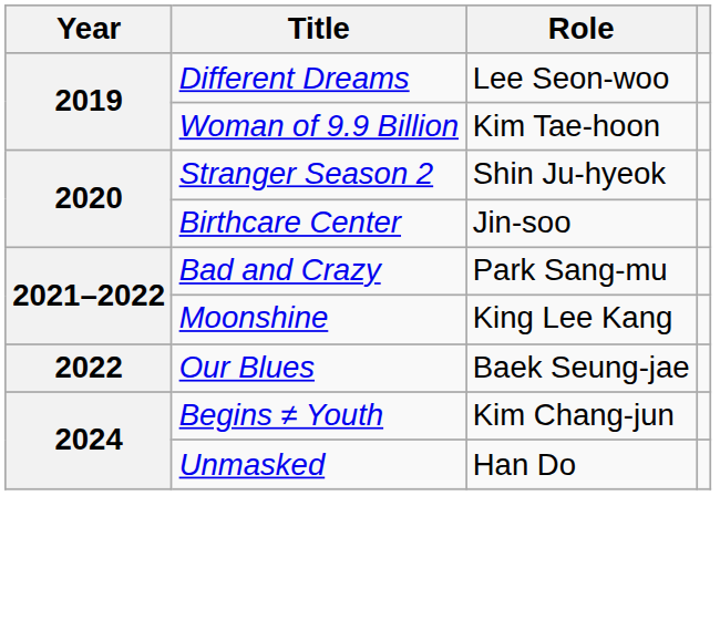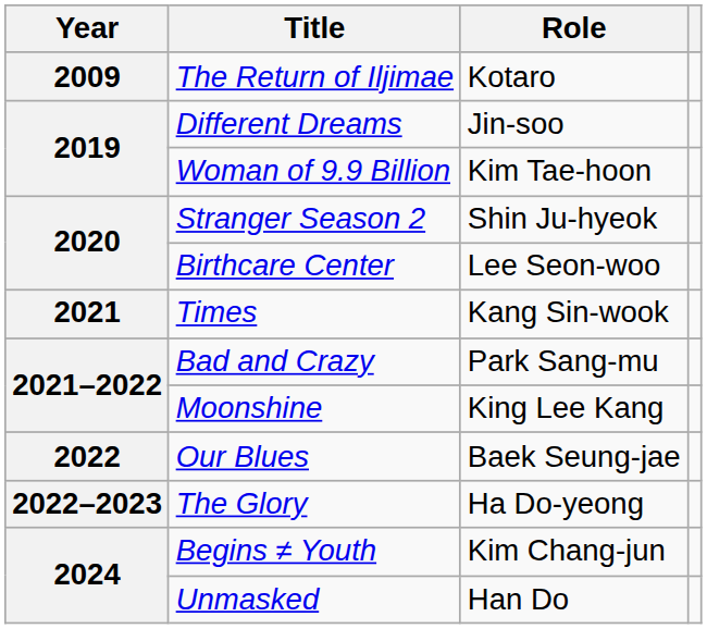+ row: 2009 | The Return of Iljimae | Kotaro
Different Dreams | Role: Lee Seon-woo -> Jin-soo
Birthcare Center | Role: Jin-soo -> Lee Seon-woo
+ row: 2021 | Times | Kang Sin-wook
+ row: 2022–2023 | The Glory | Ha Do-yeong
